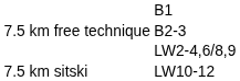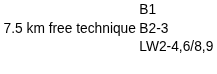- row: 7.5 km sitski | LW10-12
